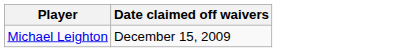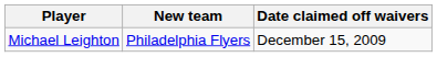+ column: New team | Philadelphia Flyers
